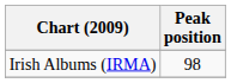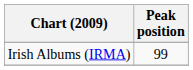Irish Albums (IRMA) | Peak position: 98 -> 99
